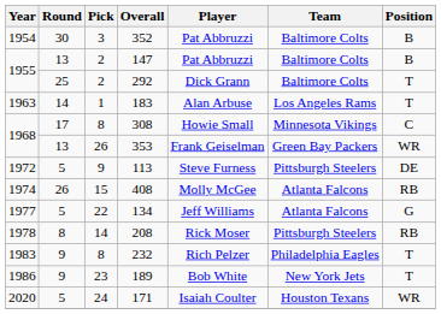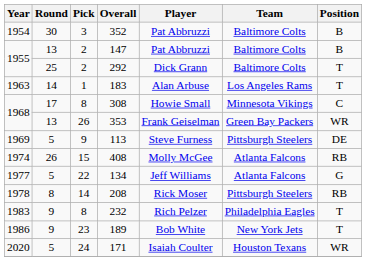113 | Year: 1972 -> 1969
